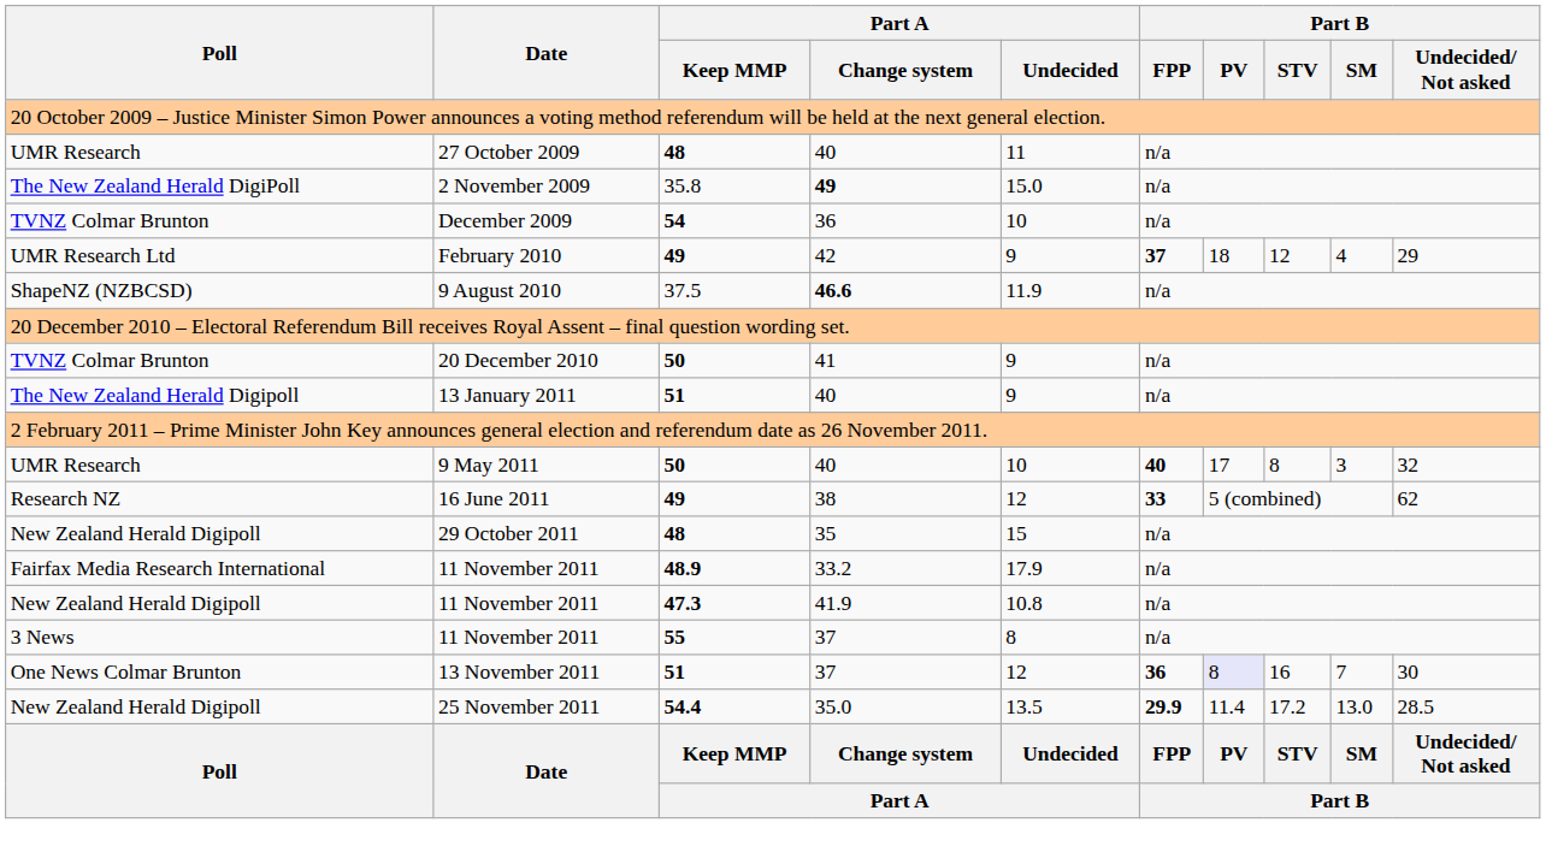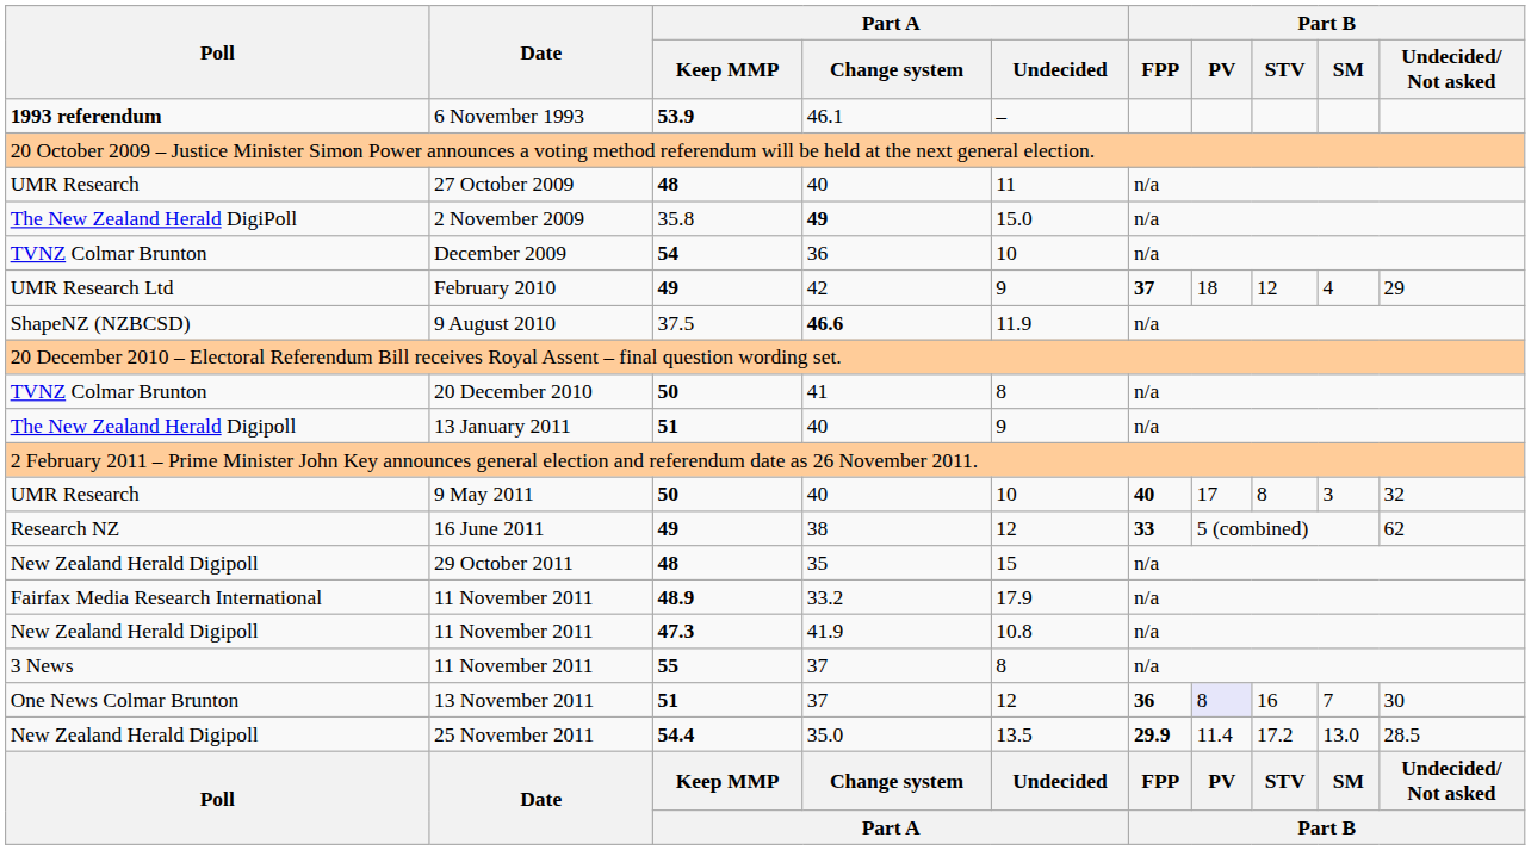+ row: 1993 referendum | 6 November 1993 | 53.9 | 46.1 | –
20 December 2010 | Part A / Undecided: 9 -> 8
